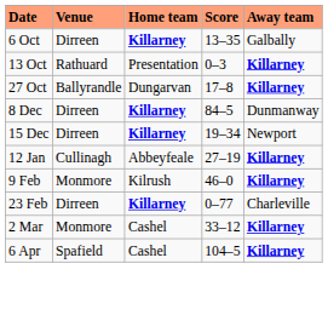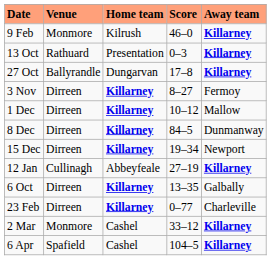rows swapped: 6 Oct <-> 9 Feb
+ row: 3 Nov | Dirreen | Killarney | 8–27 | Fermoy
+ row: 1 Dec | Dirreen | Killarney | 10–12 | Mallow
